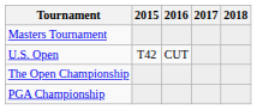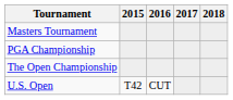rows swapped: U.S. Open <-> PGA Championship
